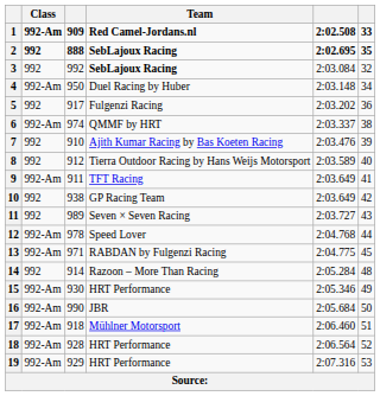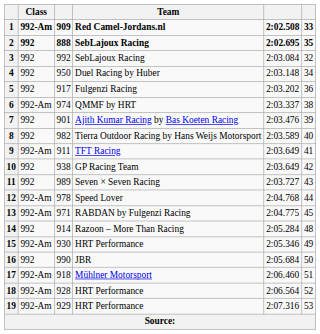3 | Team: bold -> normal
4 | Class: 992-Am -> 992
7 | column 3: 910 -> 901
8 | column 3: 912 -> 982
16 | Class: 992-Am -> 992
